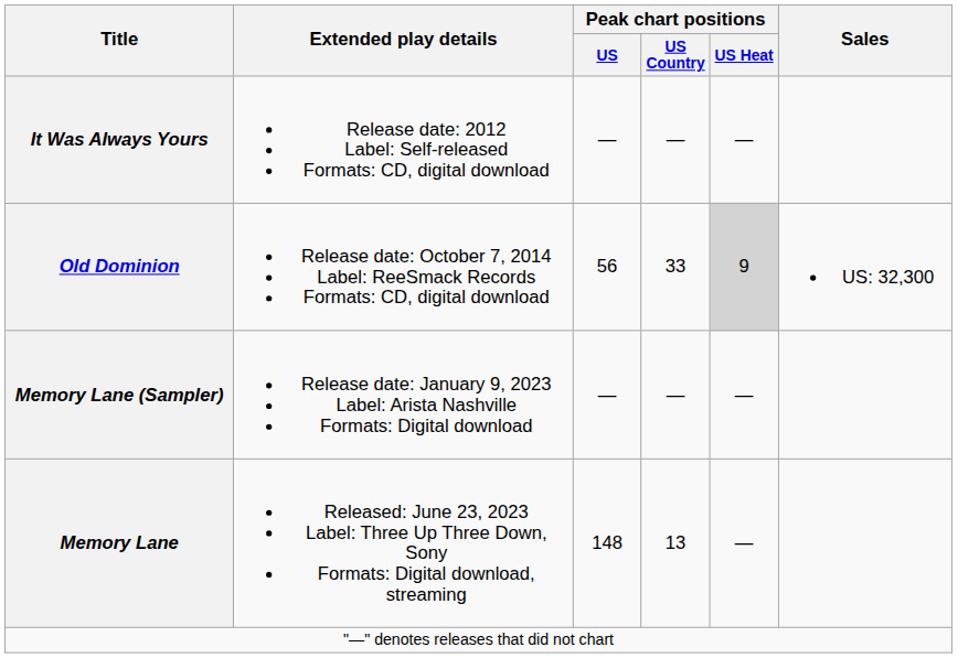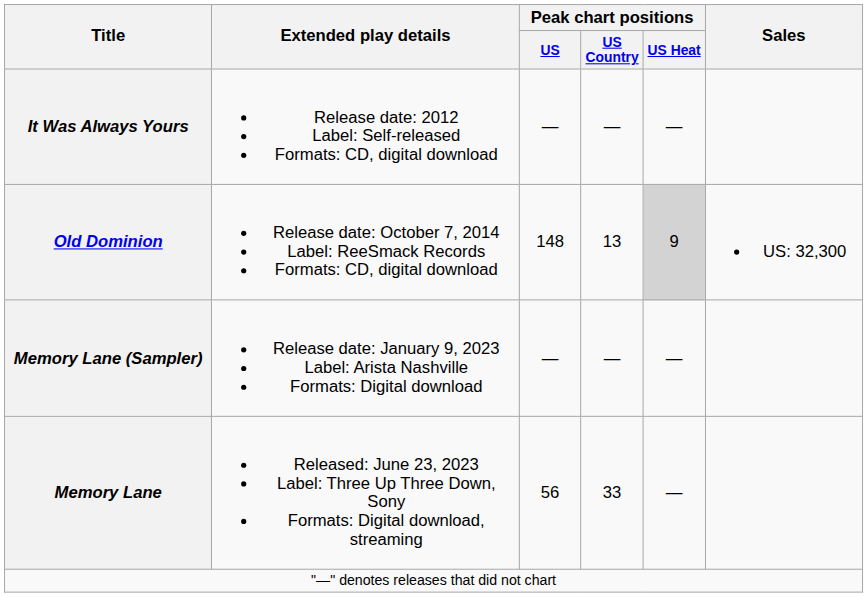Old Dominion | Peak chart positions / US: 56 -> 148
Old Dominion | Peak chart positions / US Country: 33 -> 13
Memory Lane | Peak chart positions / US: 148 -> 56
Memory Lane | Peak chart positions / US Country: 13 -> 33
